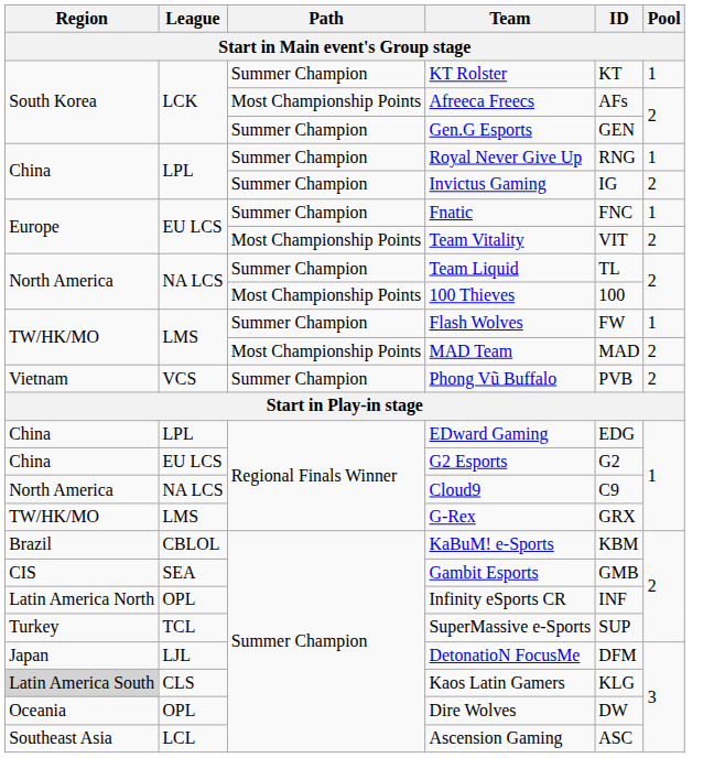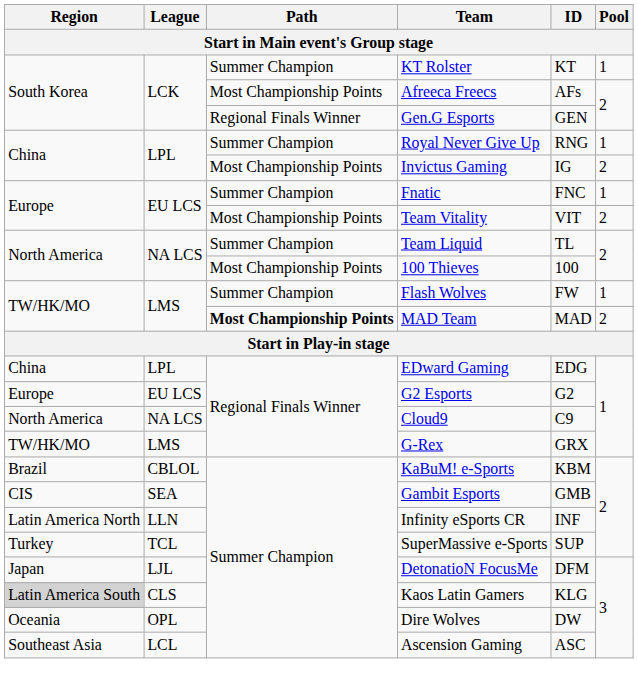Gen.G Esports | Path: Summer Champion -> Regional Finals Winner
Invictus Gaming | Path: Summer Champion -> Most Championship Points
MAD Team | Path: normal -> bold
- row: Vietnam | VCS | Summer Champion | Phong Vũ Buffalo | PVB | 2
G2 Esports | Region: China -> Europe
Infinity eSports CR | League: OPL -> LLN
